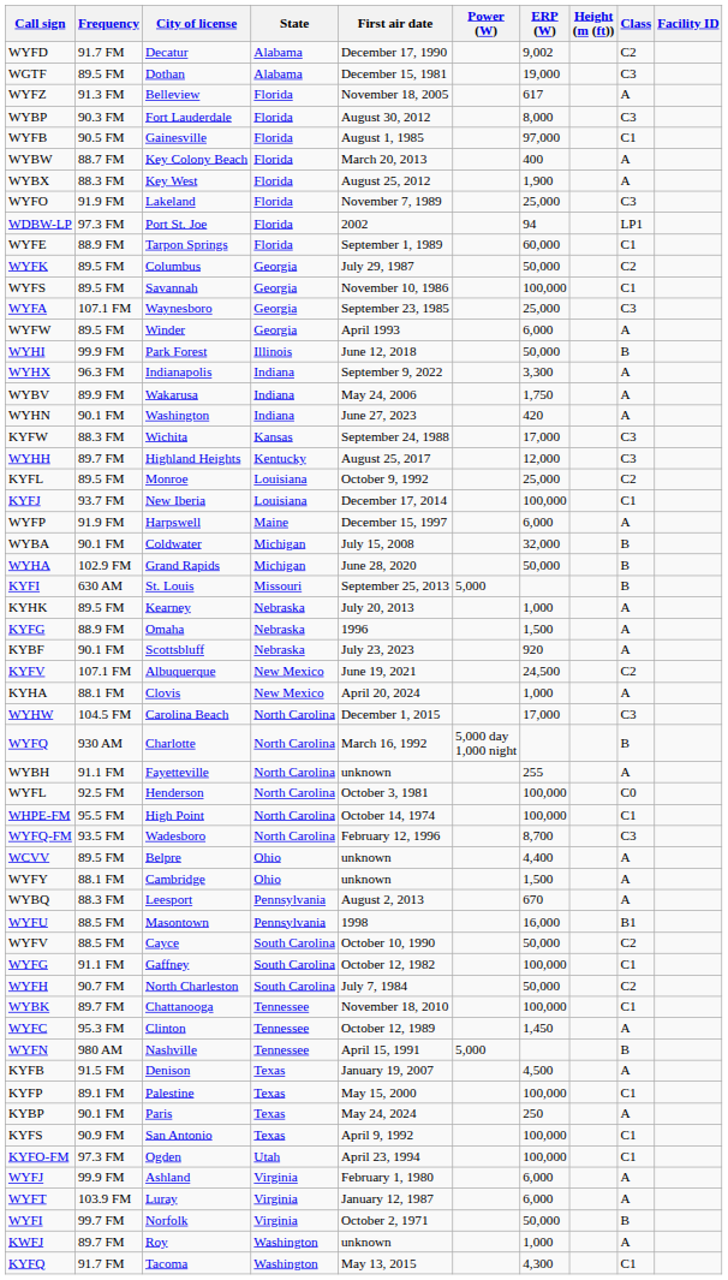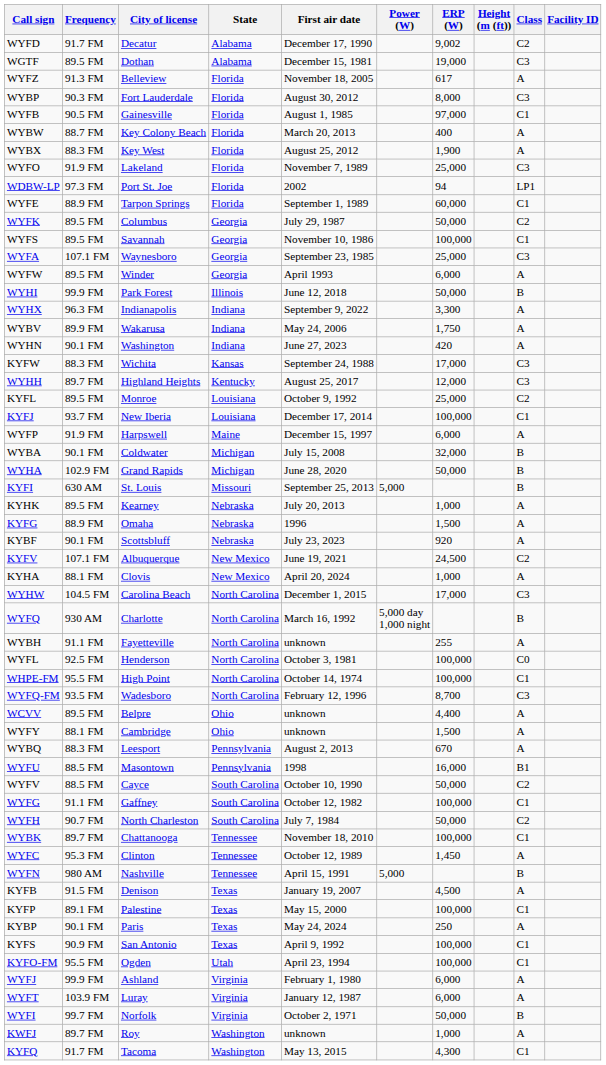KYFO-FM | Frequency: 97.3 FM -> 95.5 FM
